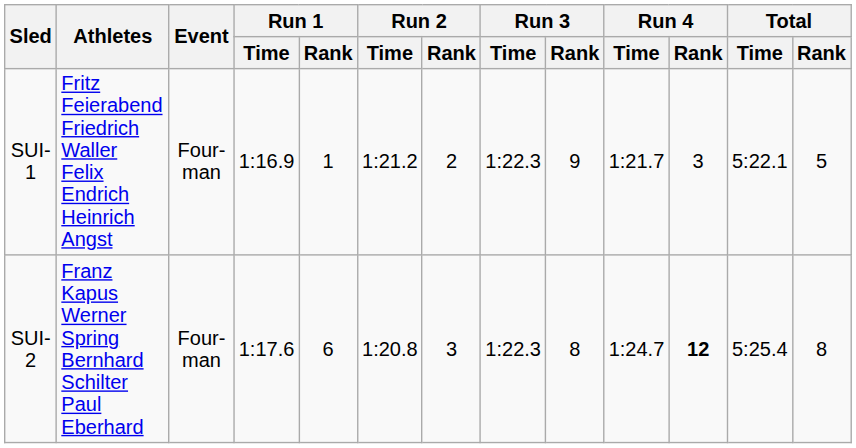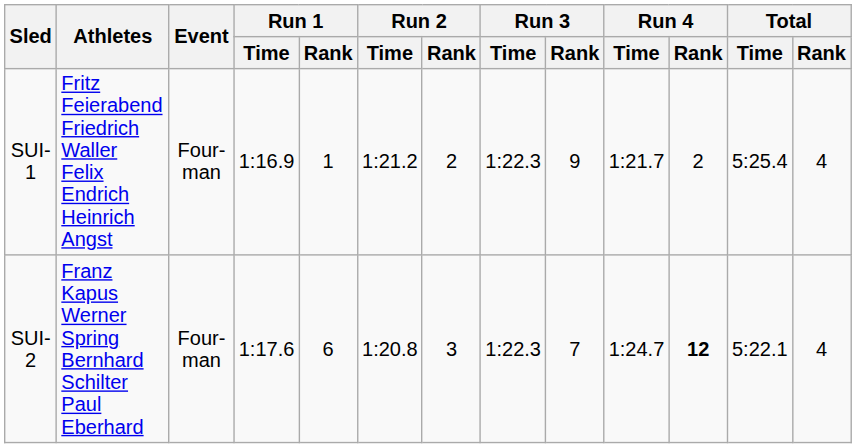SUI-1 | Run 4 / Rank: 3 -> 2
SUI-1 | Total / Time: 5:22.1 -> 5:25.4
SUI-1 | Total / Rank: 5 -> 4
SUI-2 | Run 3 / Rank: 8 -> 7
SUI-2 | Total / Time: 5:25.4 -> 5:22.1
SUI-2 | Total / Rank: 8 -> 4
